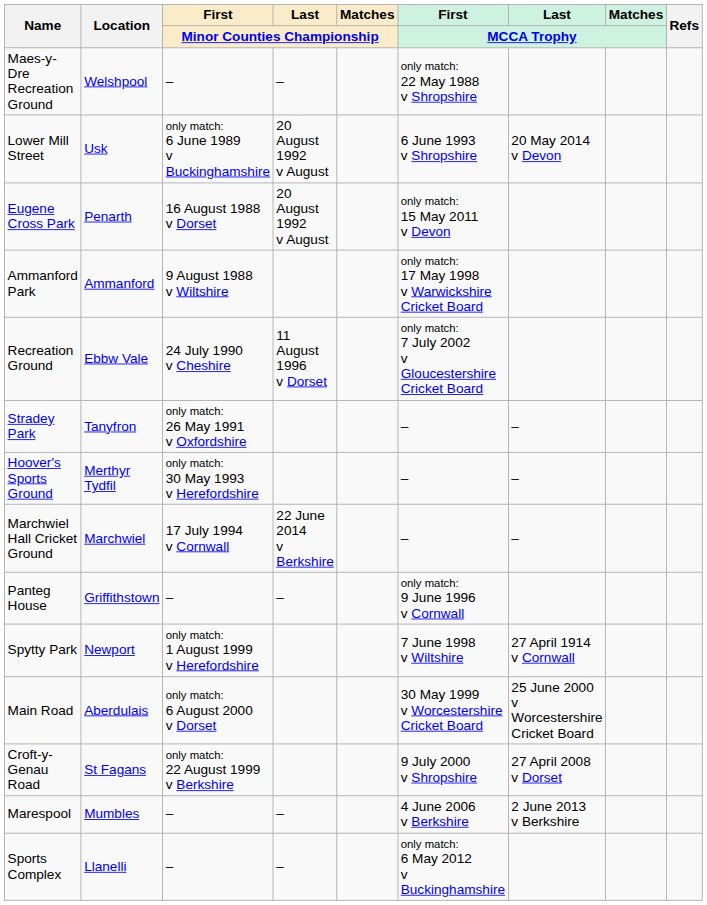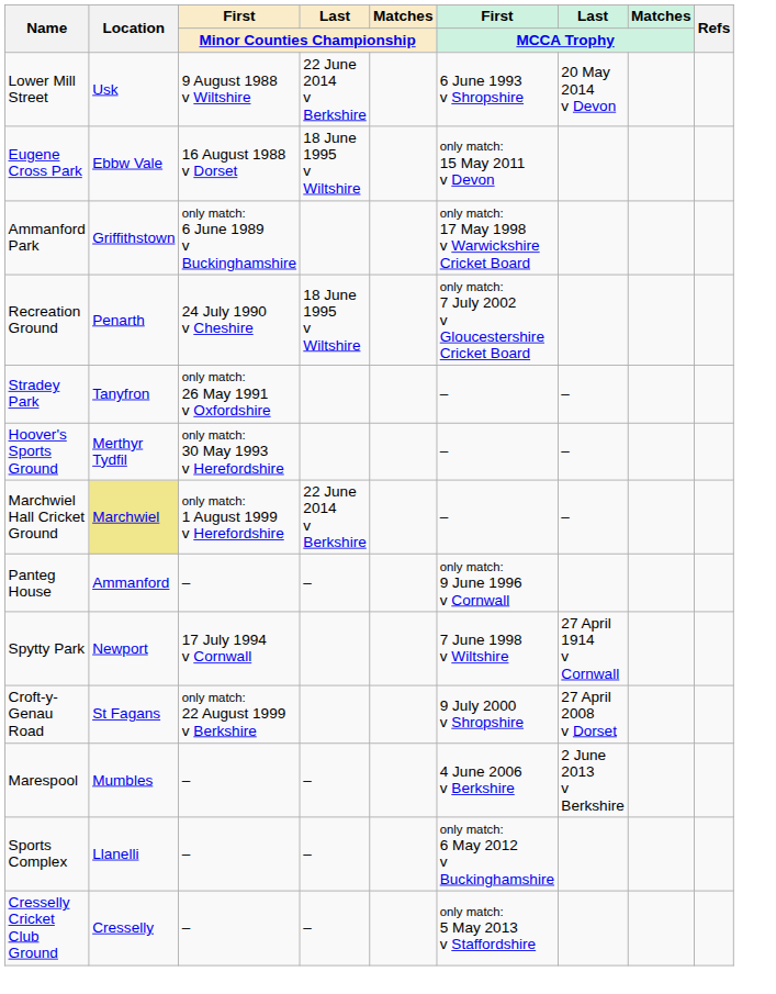- row: Maes-y-Dre Recreation Ground | Welshpool | – | – | only match: 22 May 1988 v Shropshire
Lower Mill Street | First / Minor Counties Championship: only match: 6 June 1989 v Buckinghamshire -> 9 August 1988 v Wiltshire
Lower Mill Street | Last / Minor Counties Championship: 20 August 1992 v August -> 22 June 2014 v Berkshire
Eugene Cross Park | Location: Penarth -> Ebbw Vale
Eugene Cross Park | Last / Minor Counties Championship: 20 August 1992 v August -> 18 June 1995 v Wiltshire
Ammanford Park | Location: Ammanford -> Griffithstown
Ammanford Park | First / Minor Counties Championship: 9 August 1988 v Wiltshire -> only match: 6 June 1989 v Buckinghamshire
Recreation Ground | Location: Ebbw Vale -> Penarth
Recreation Ground | Last / Minor Counties Championship: 11 August 1996 v Dorset -> 18 June 1995 v Wiltshire
Marchwiel Hall Cricket Ground | Location: no background -> khaki background
Marchwiel Hall Cricket Ground | First / Minor Counties Championship: 17 July 1994 v Cornwall -> only match: 1 August 1999 v Herefordshire
Panteg House | Location: Griffithstown -> Ammanford
Spytty Park | First / Minor Counties Championship: only match: 1 August 1999 v Herefordshire -> 17 July 1994 v Cornwall
- row: Main Road | Aberdulais | only match: 6 August 2000 v Dorset | 30 May 1999 v Worcestershire Cricket Board | 25 June 2000 v Worcestershire Cricket Board
+ row: Cresselly Cricket Club Ground | Cresselly | – | – | only match: 5 May 2013 v Staffordshire
